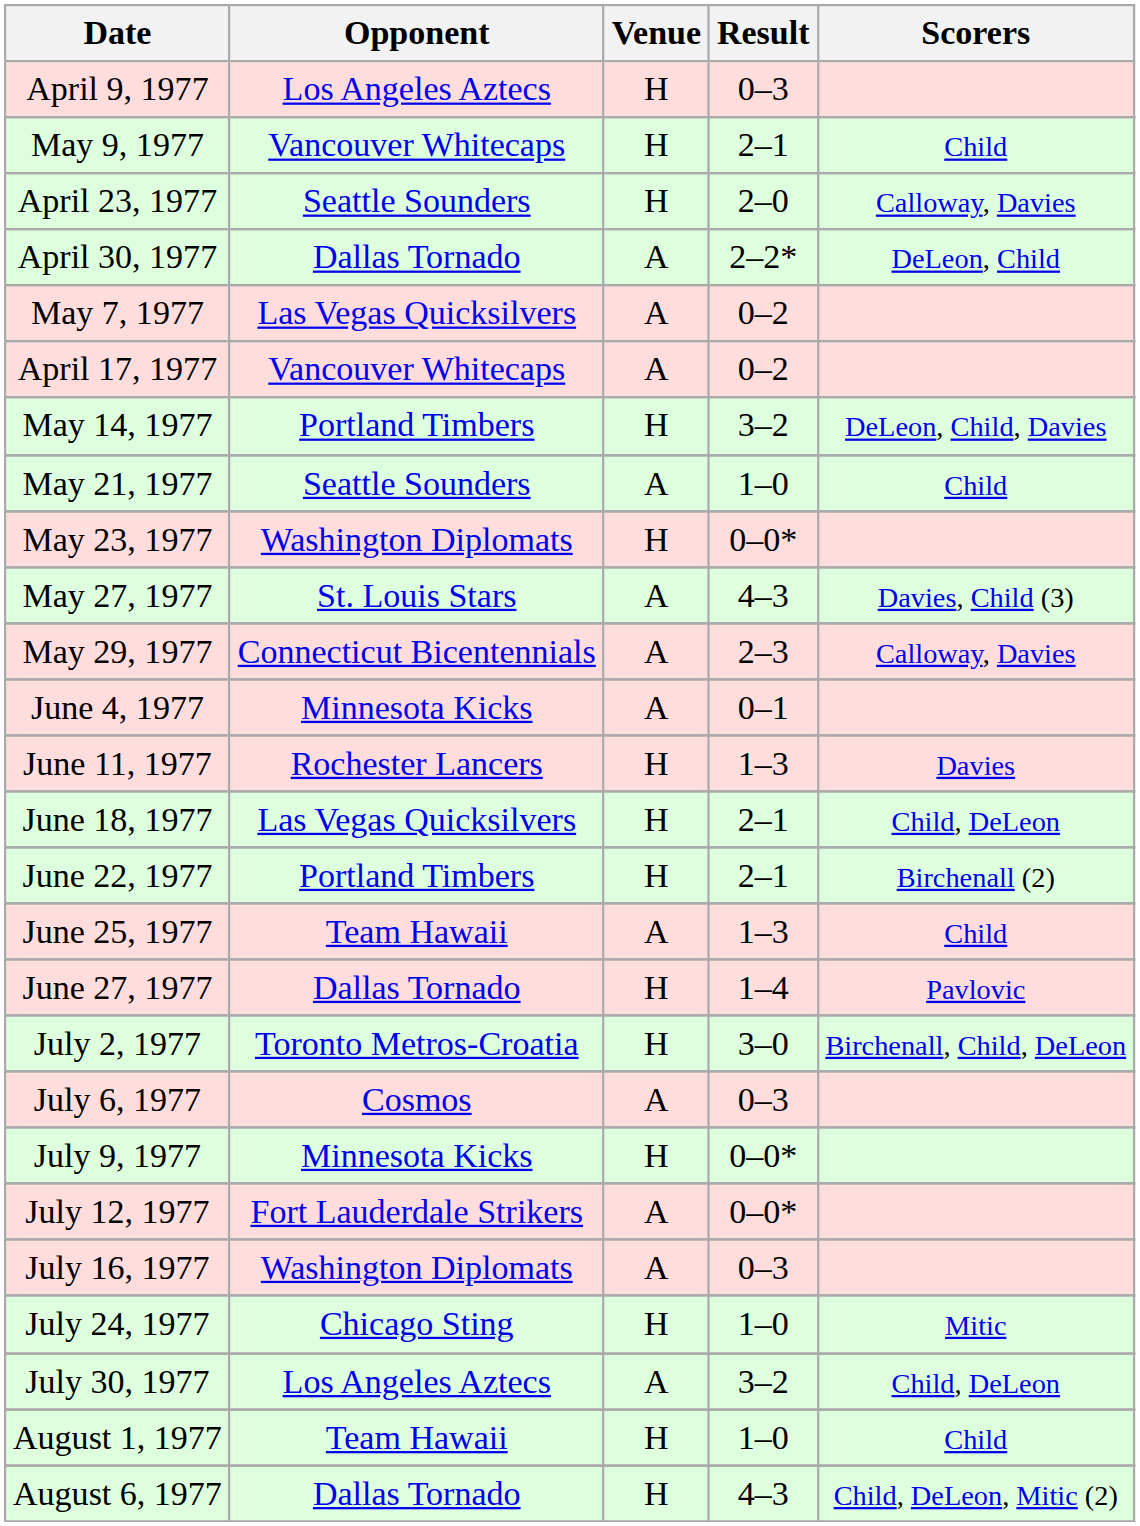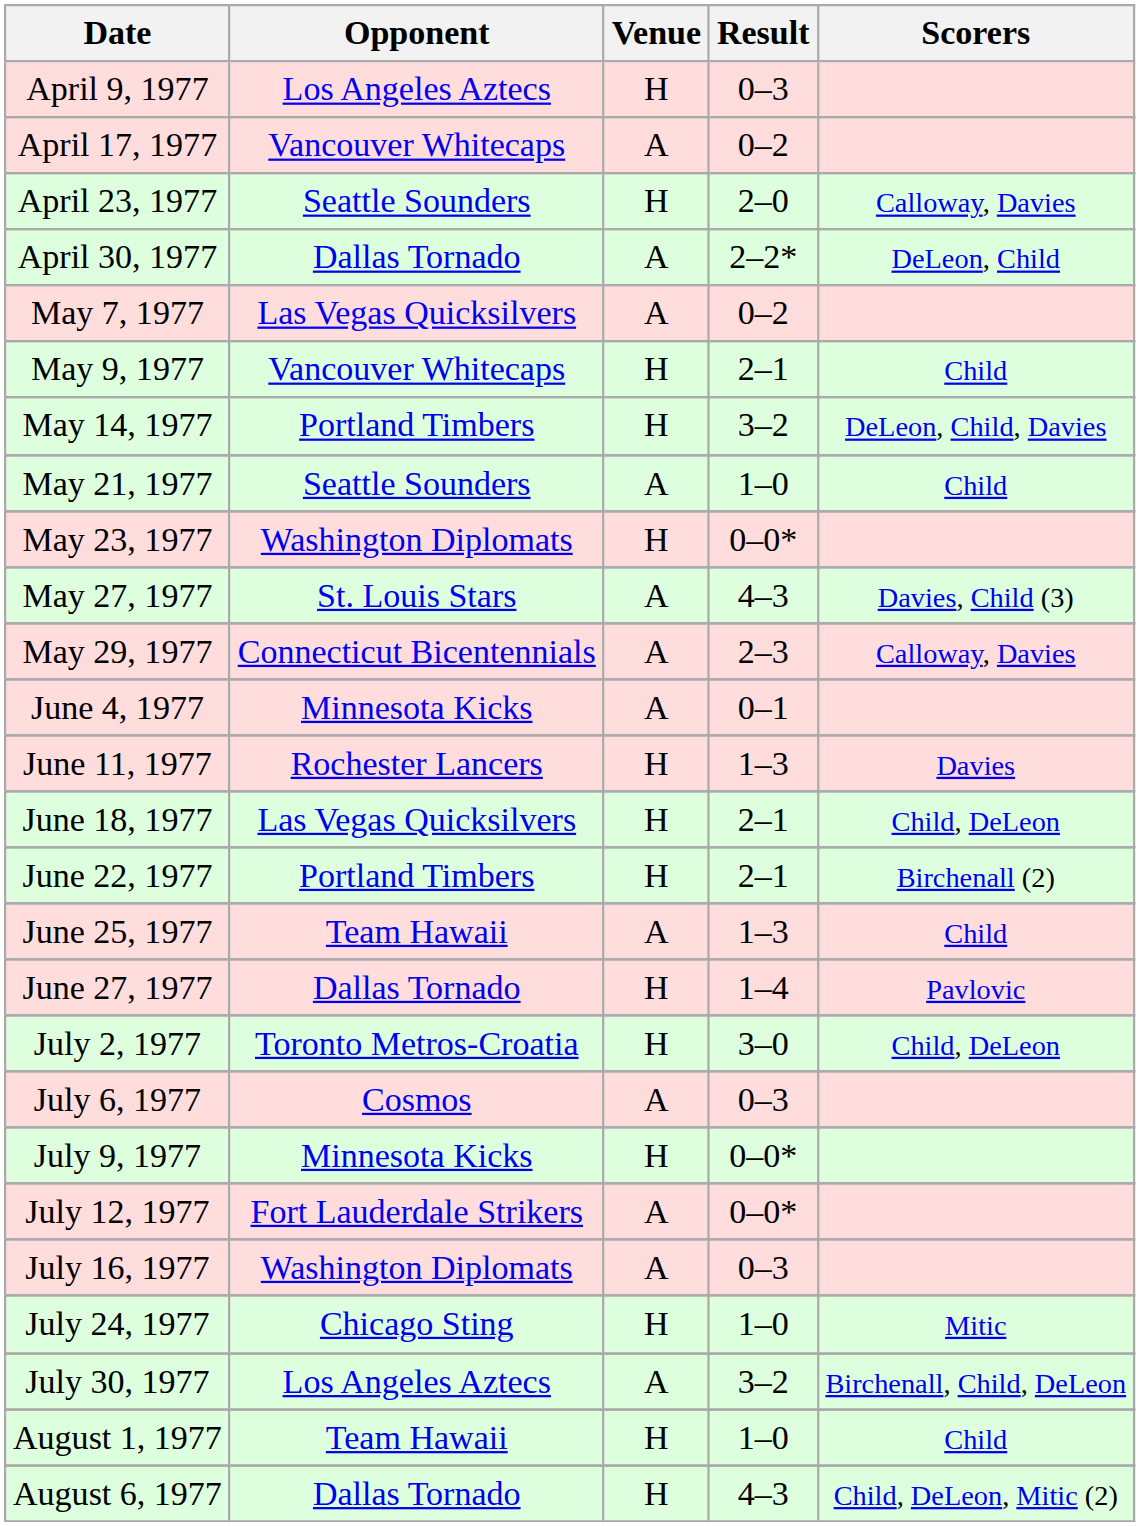rows swapped: April 17, 1977 <-> May 9, 1977
July 2, 1977 | Scorers: Birchenall, Child, DeLeon -> Child, DeLeon
July 30, 1977 | Scorers: Child, DeLeon -> Birchenall, Child, DeLeon
